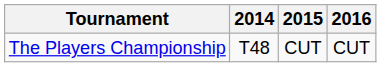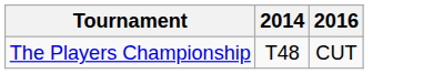- column: 2015 | CUT
